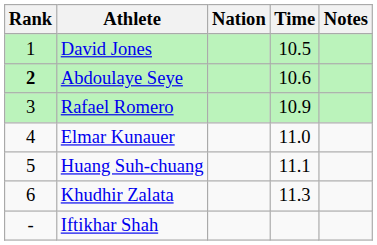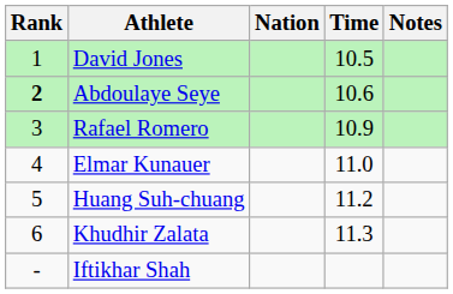Huang Suh-chuang | Time: 11.1 -> 11.2
